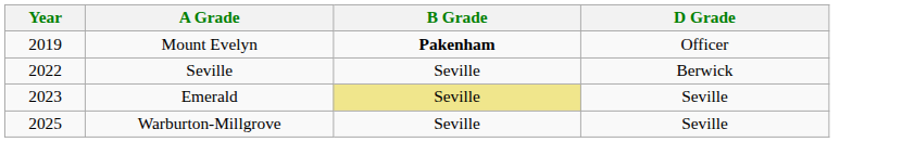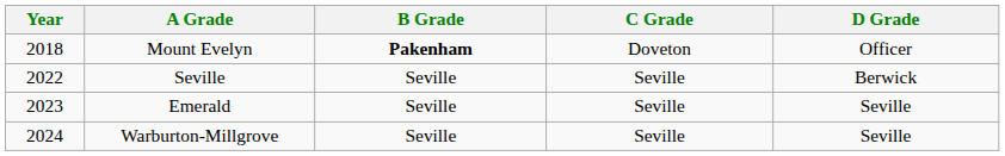+ column: C Grade | Doveton | Seville | Seville | Seville
Mount Evelyn | Year: 2019 -> 2018
Emerald | B Grade: khaki background -> no background
Warburton-Millgrove | Year: 2025 -> 2024
